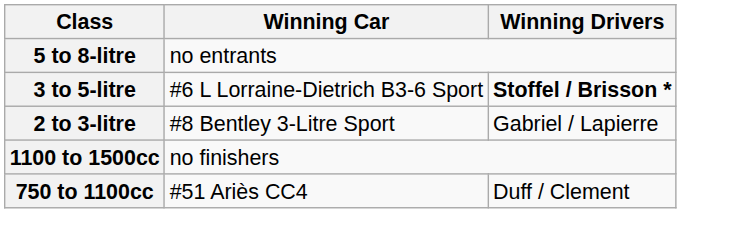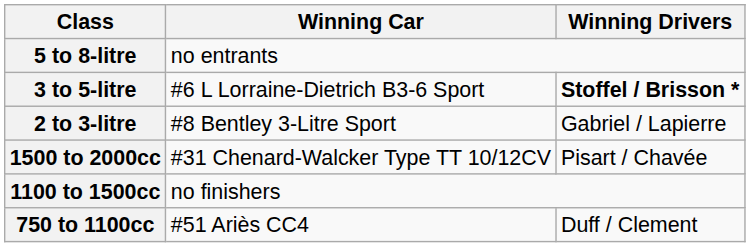+ row: 1500 to 2000cc | #31 Chenard-Walcker Type TT 10/12CV | Pisart / Chavée
